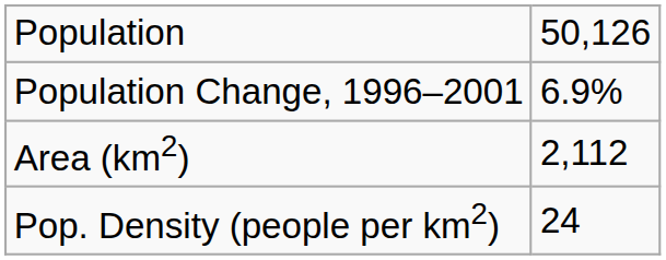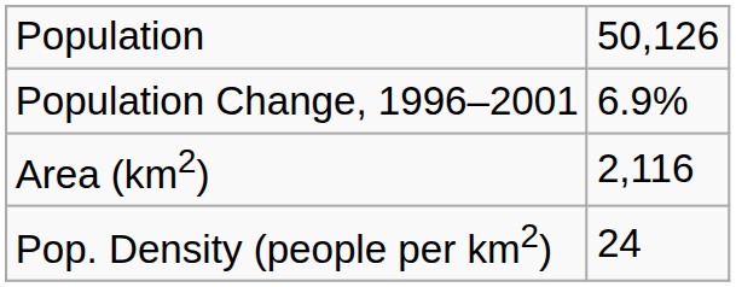Area (km2) | column 2: 2,112 -> 2,116
